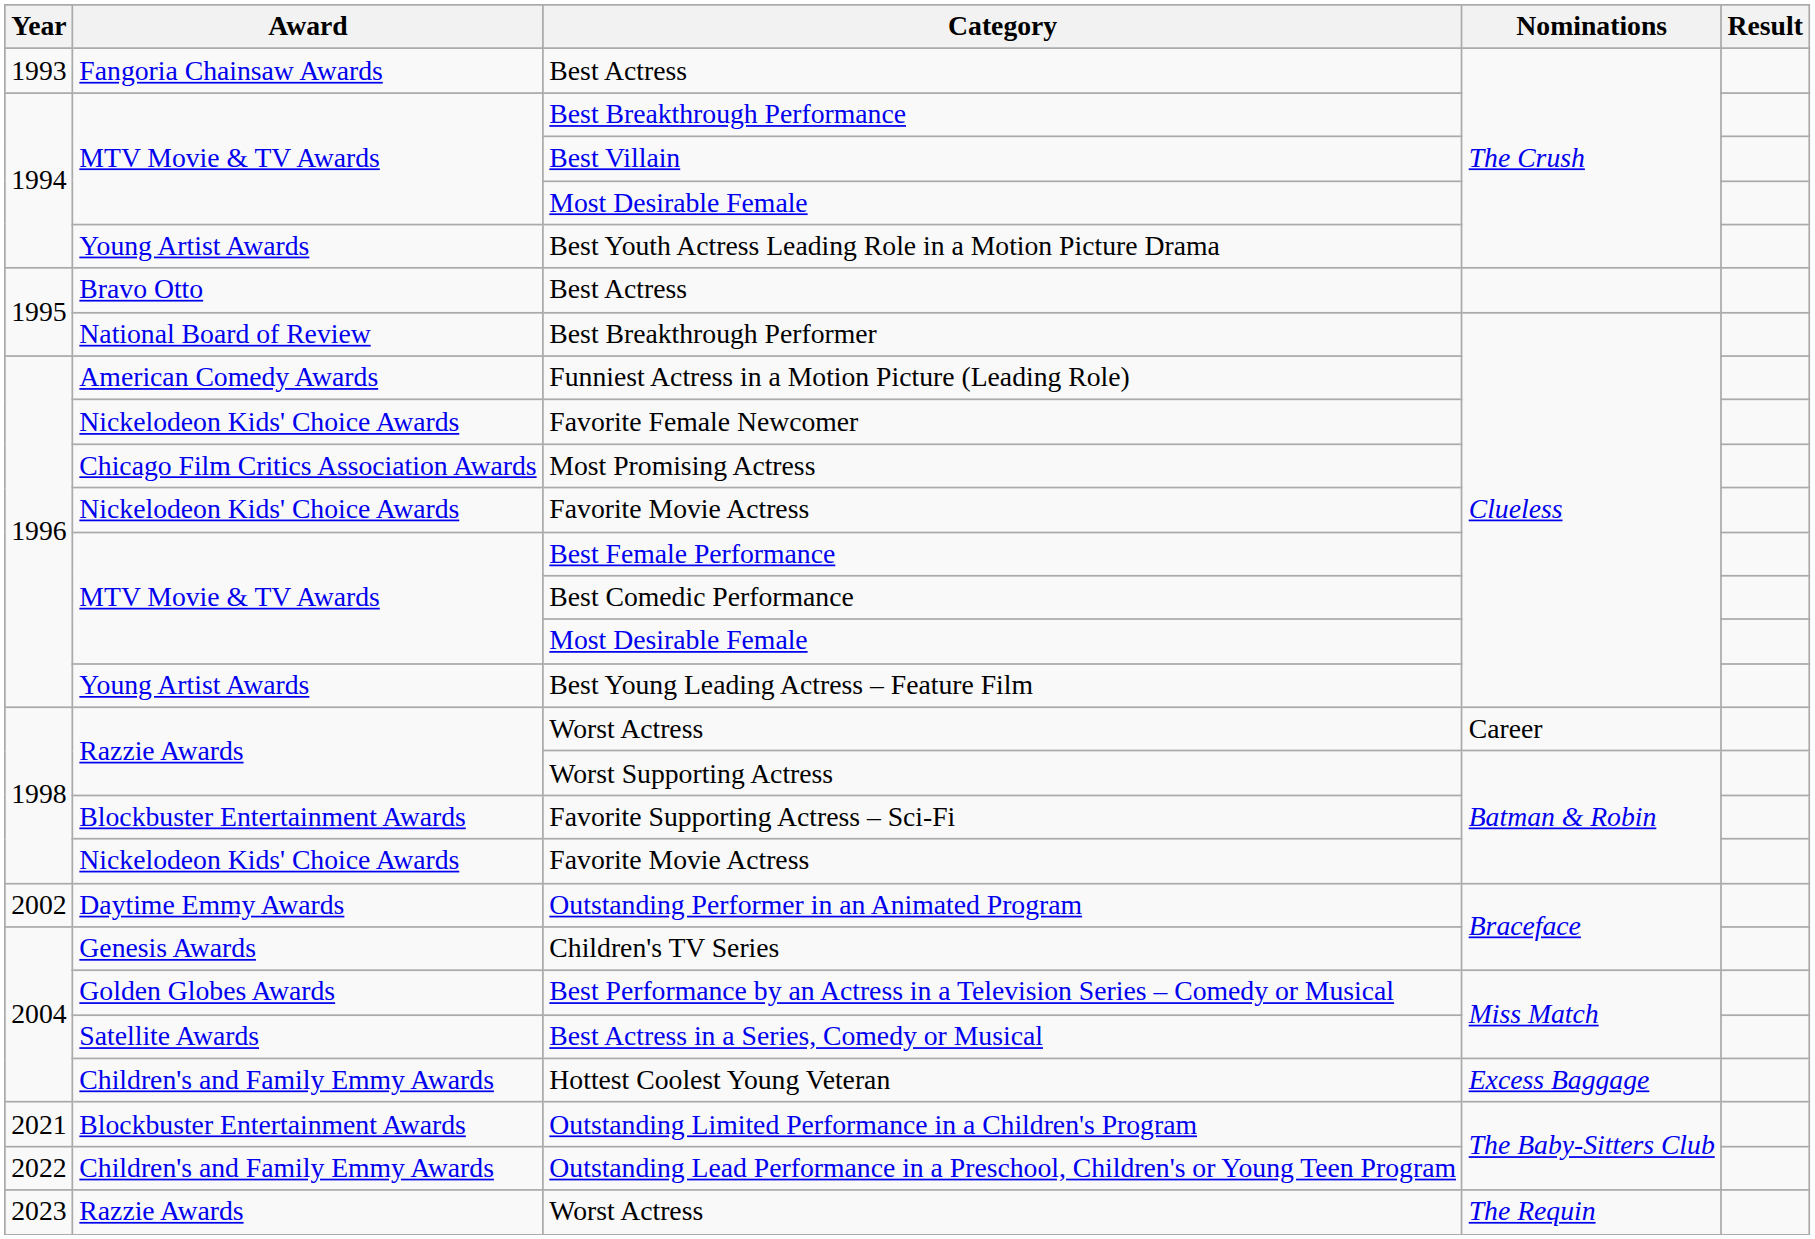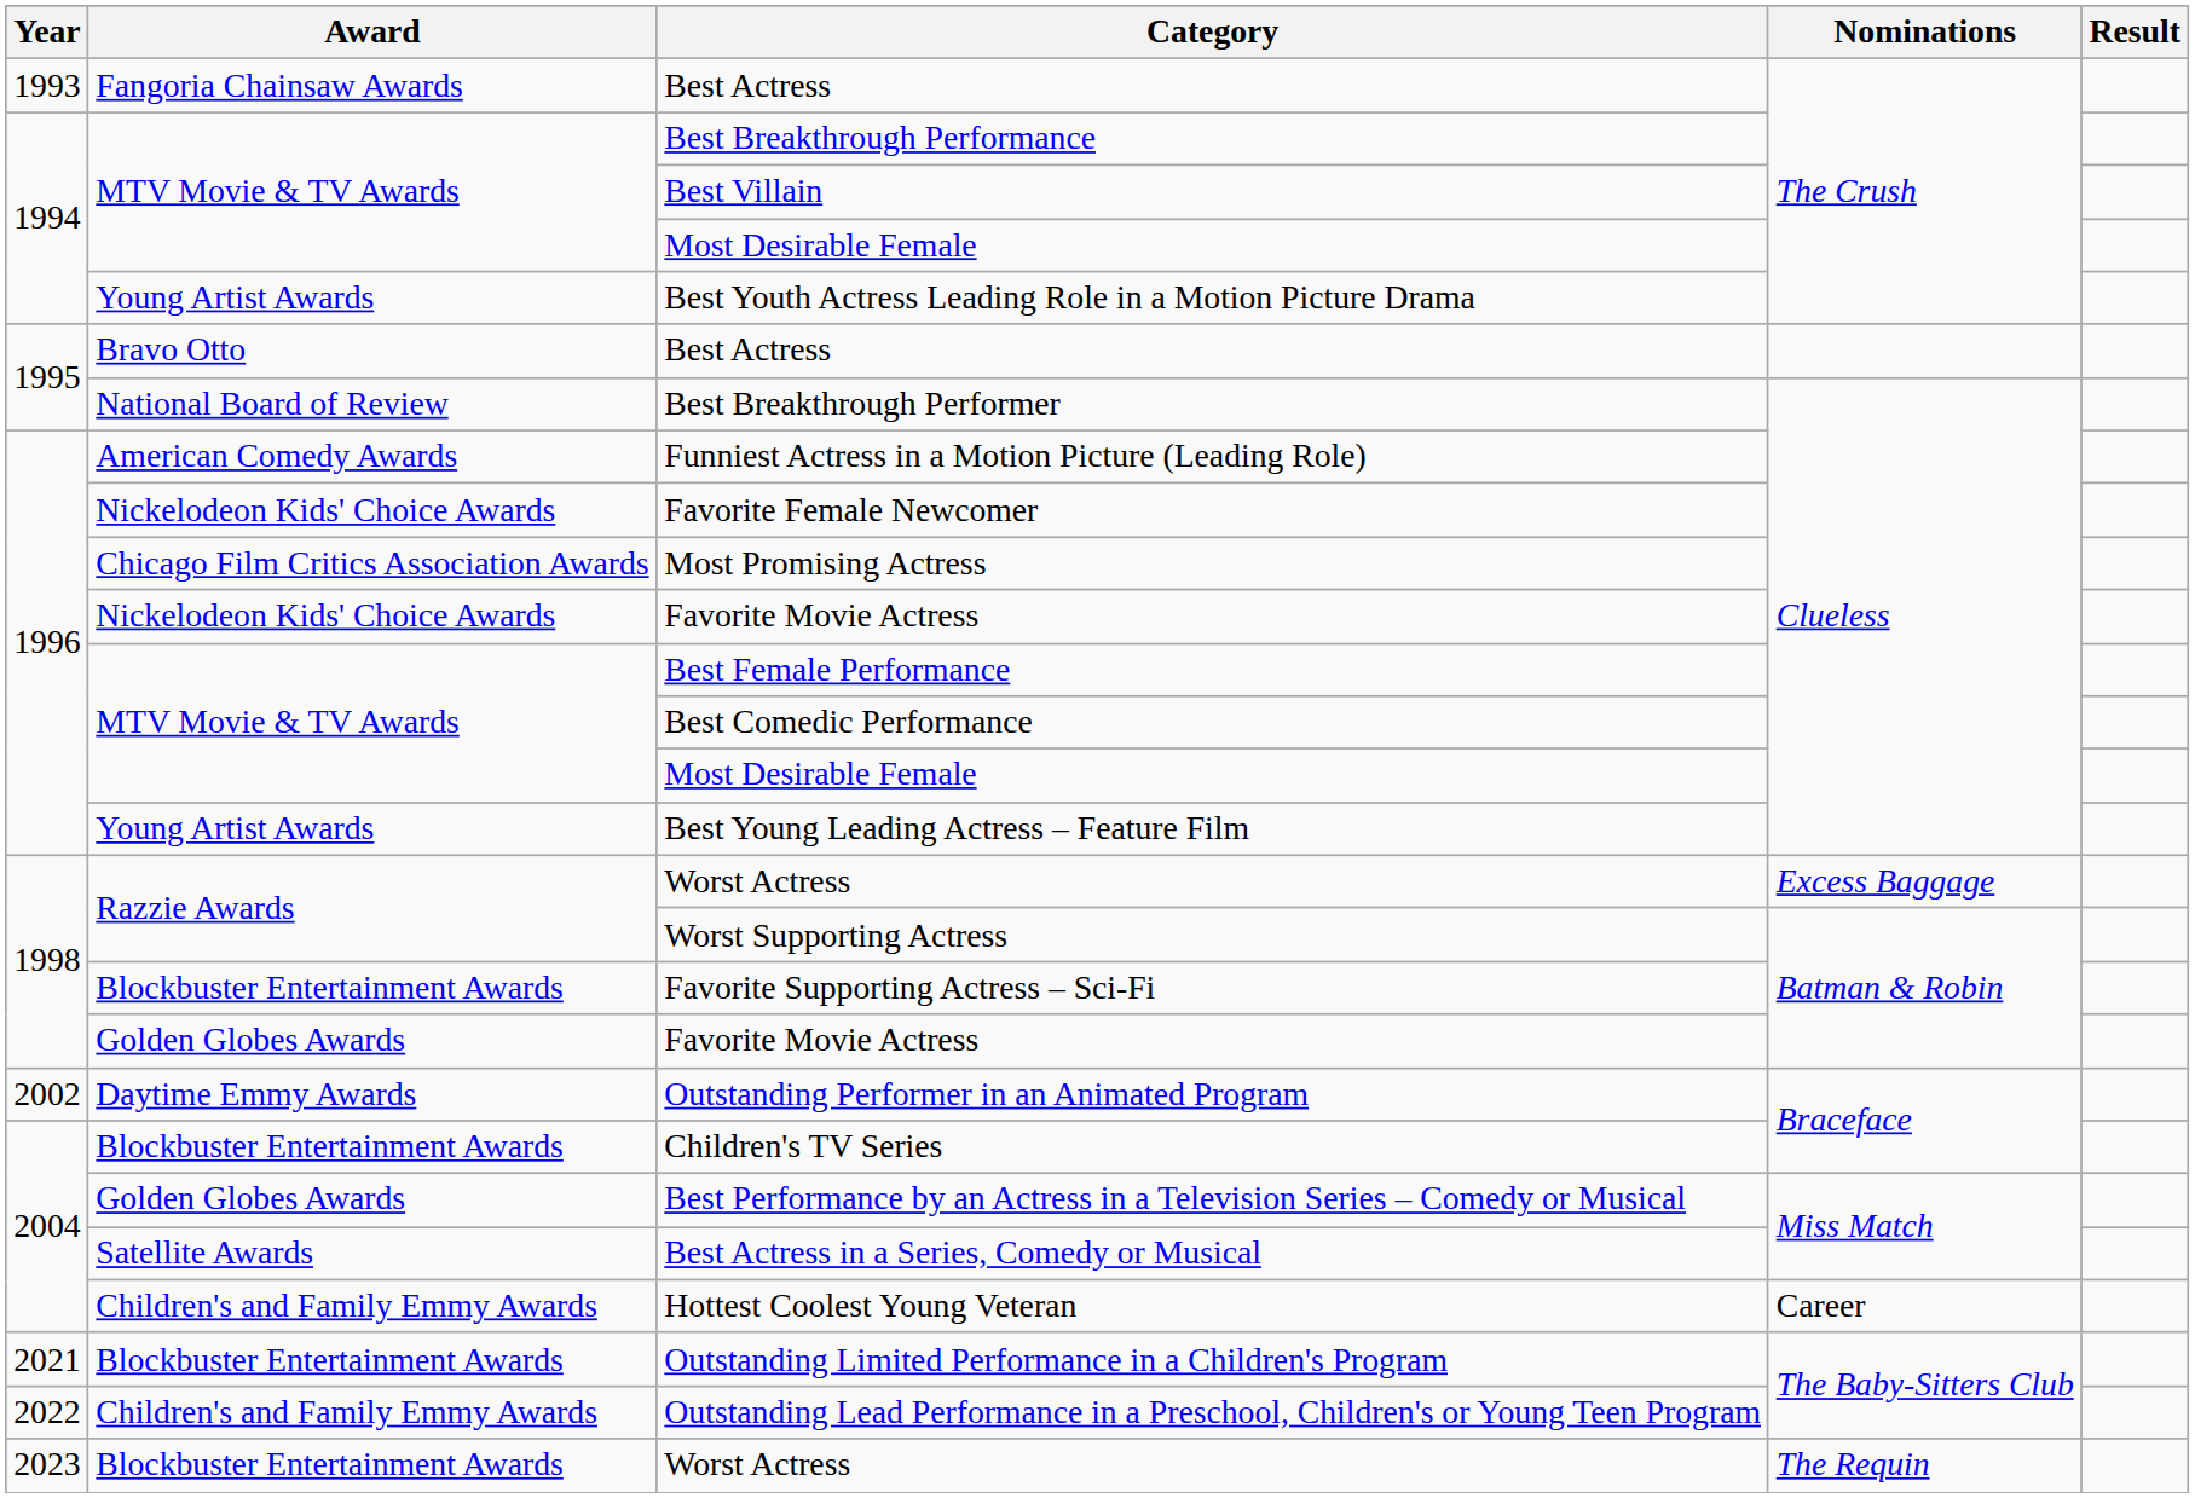1998 / Worst Actress | Nominations: Career -> Excess Baggage
1998 / Favorite Movie Actress | Award: Nickelodeon Kids' Choice Awards -> Golden Globes Awards
Children's TV Series | Award: Genesis Awards -> Blockbuster Entertainment Awards
Hottest Coolest Young Veteran | Nominations: Excess Baggage -> Career
2023 / Worst Actress | Award: Razzie Awards -> Blockbuster Entertainment Awards
